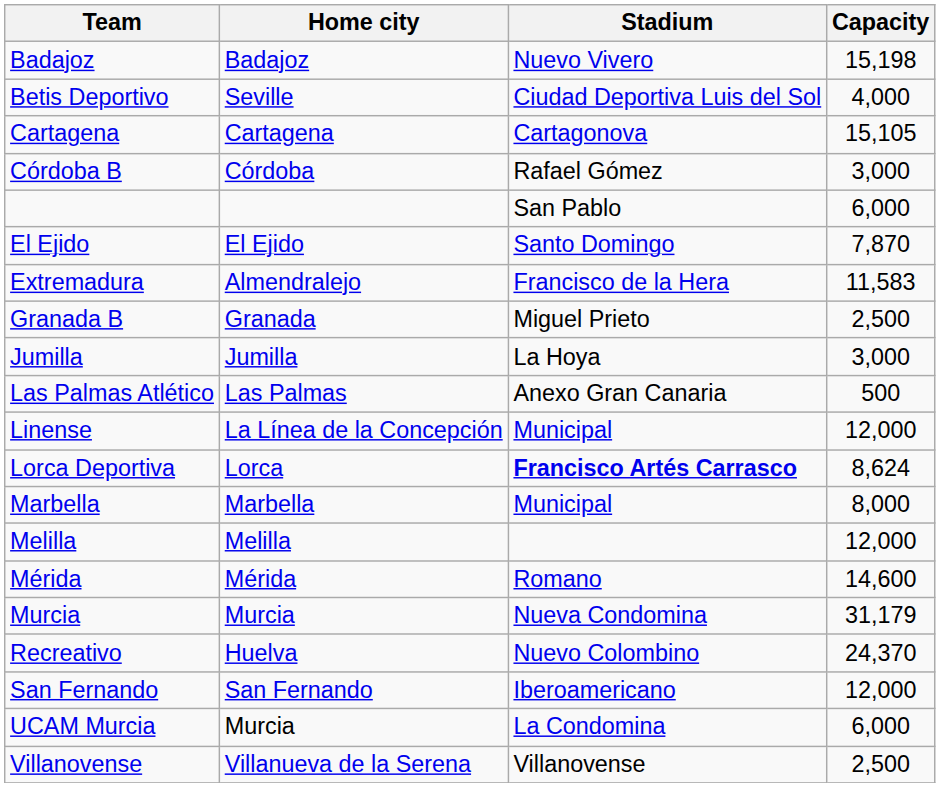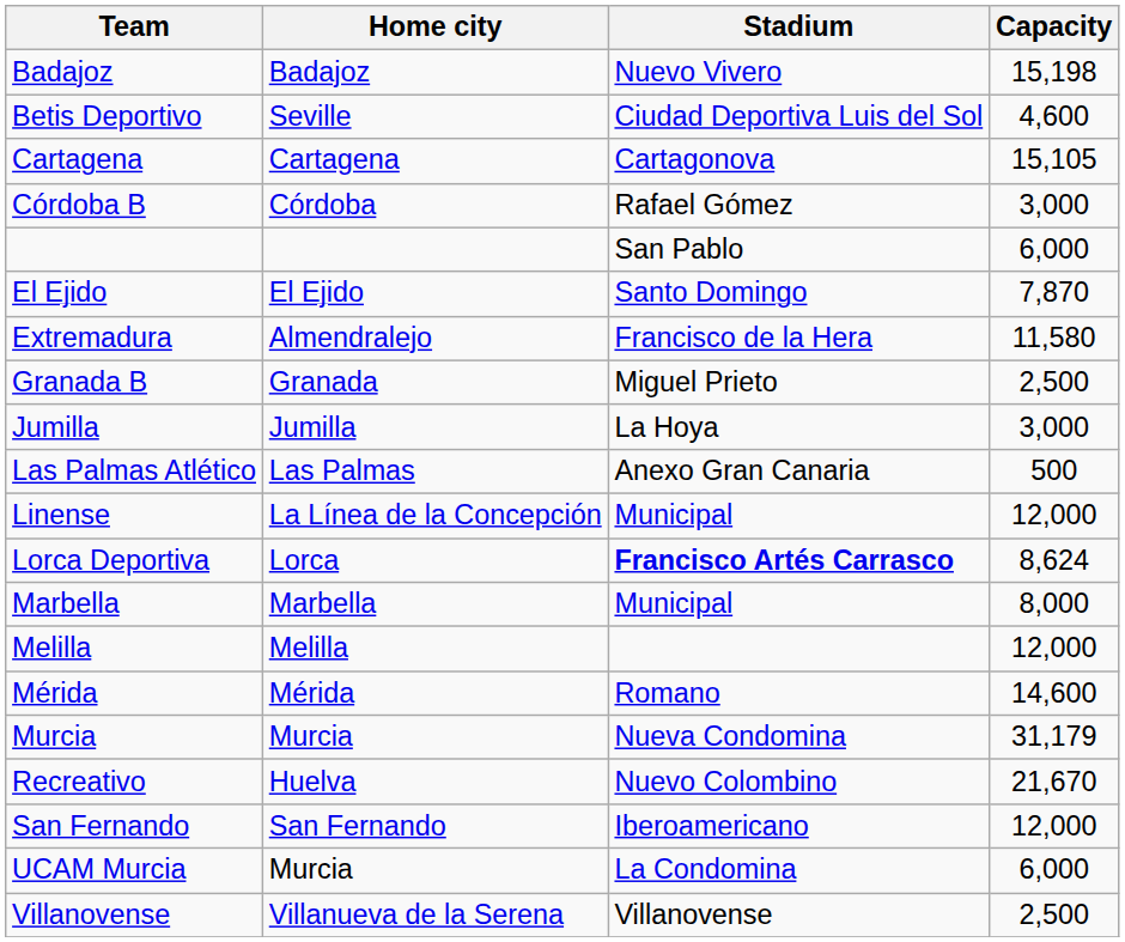Betis Deportivo | Capacity: 4,000 -> 4,600
Extremadura | Capacity: 11,583 -> 11,580
Recreativo | Capacity: 24,370 -> 21,670
